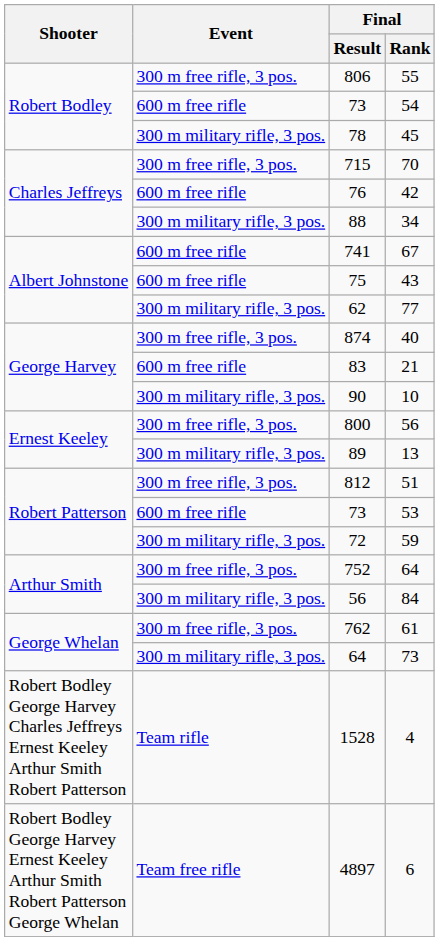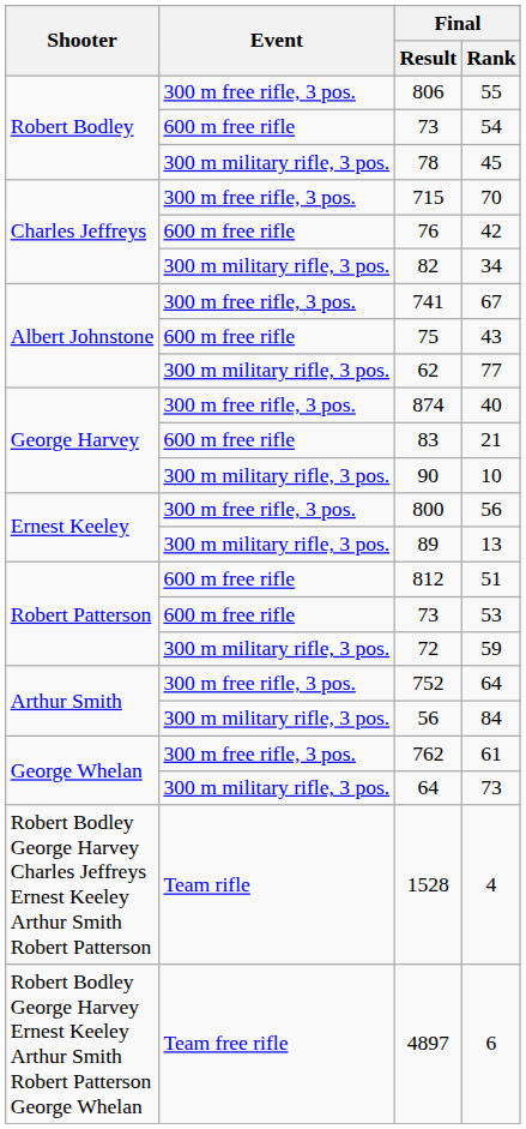34 | Final / Result: 88 -> 82
67 | Event: 600 m free rifle -> 300 m free rifle, 3 pos.
51 | Event: 300 m free rifle, 3 pos. -> 600 m free rifle
